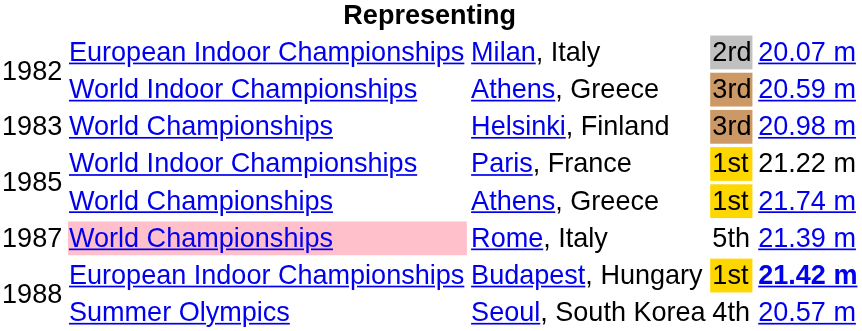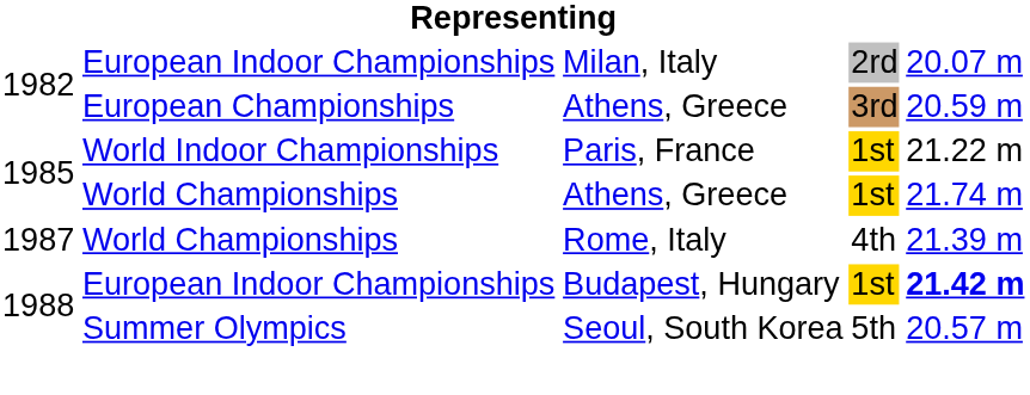1982 / Athens, Greece | column 2: World Indoor Championships -> European Championships
- row: 1983 | World Championships | Helsinki, Finland | 3rd | 20.98 m
Rome, Italy | column 2: pink background -> no background
Rome, Italy | column 4: 5th -> 4th
Seoul, South Korea | column 4: 4th -> 5th
